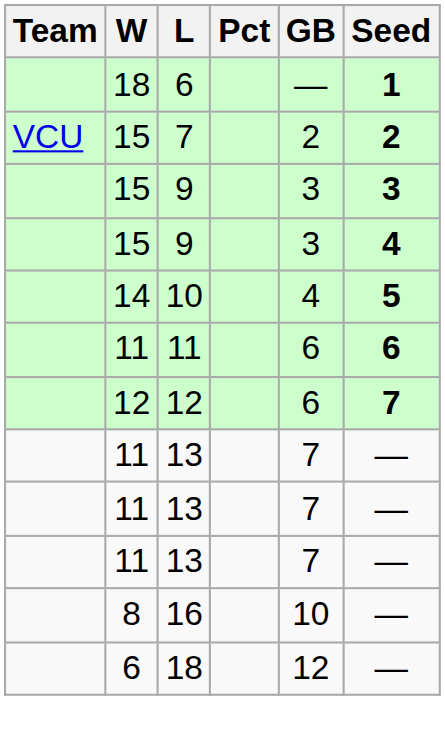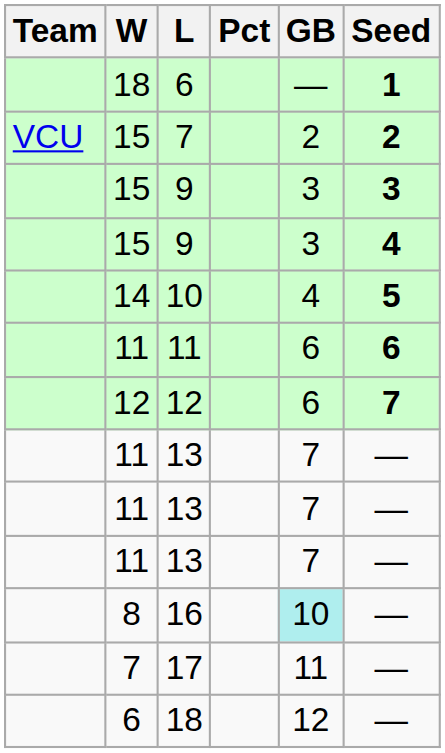16 | GB: no background -> paleturquoise background
+ row: 7 | 17 | 11 | —
